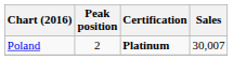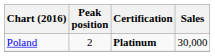Poland | Sales: 30,007 -> 30,000
